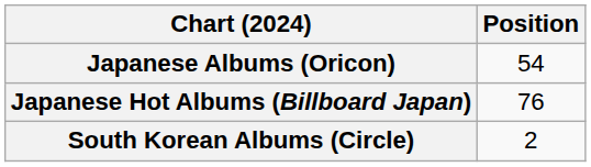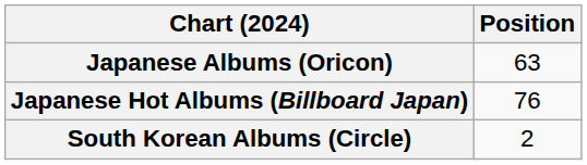Japanese Albums (Oricon) | Position: 54 -> 63
